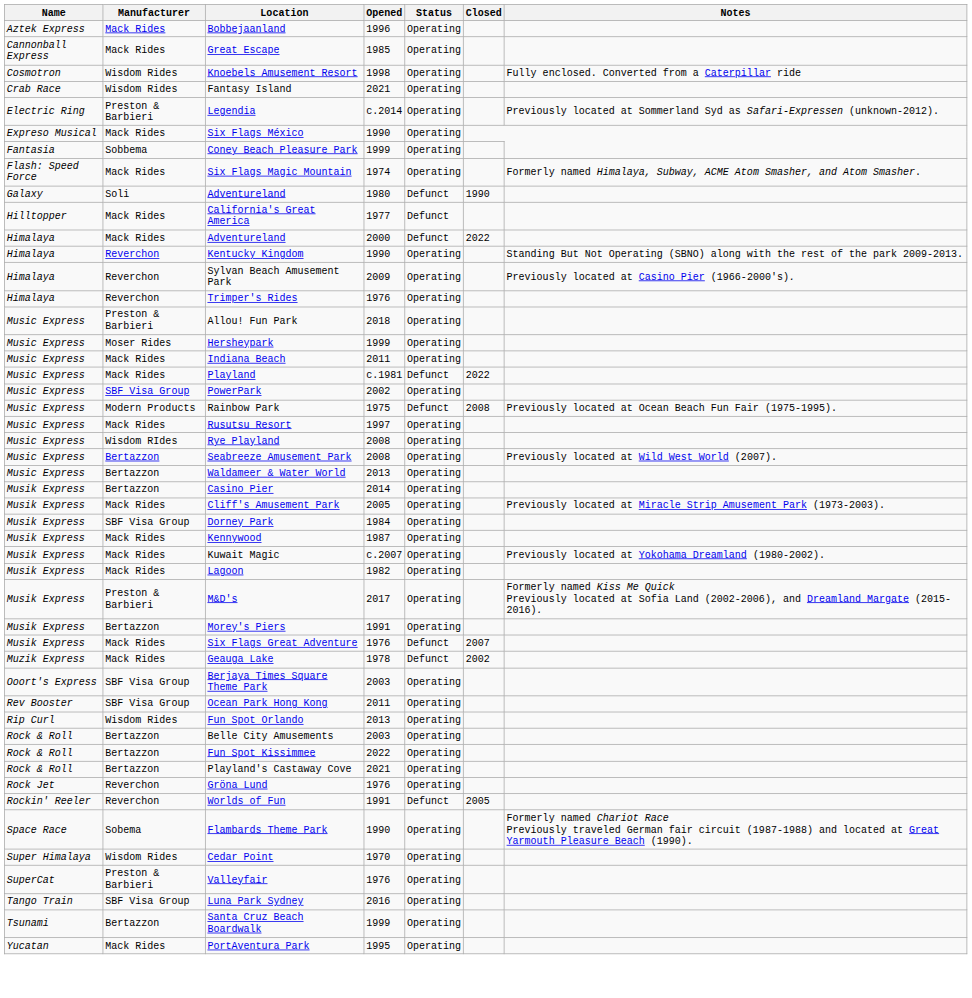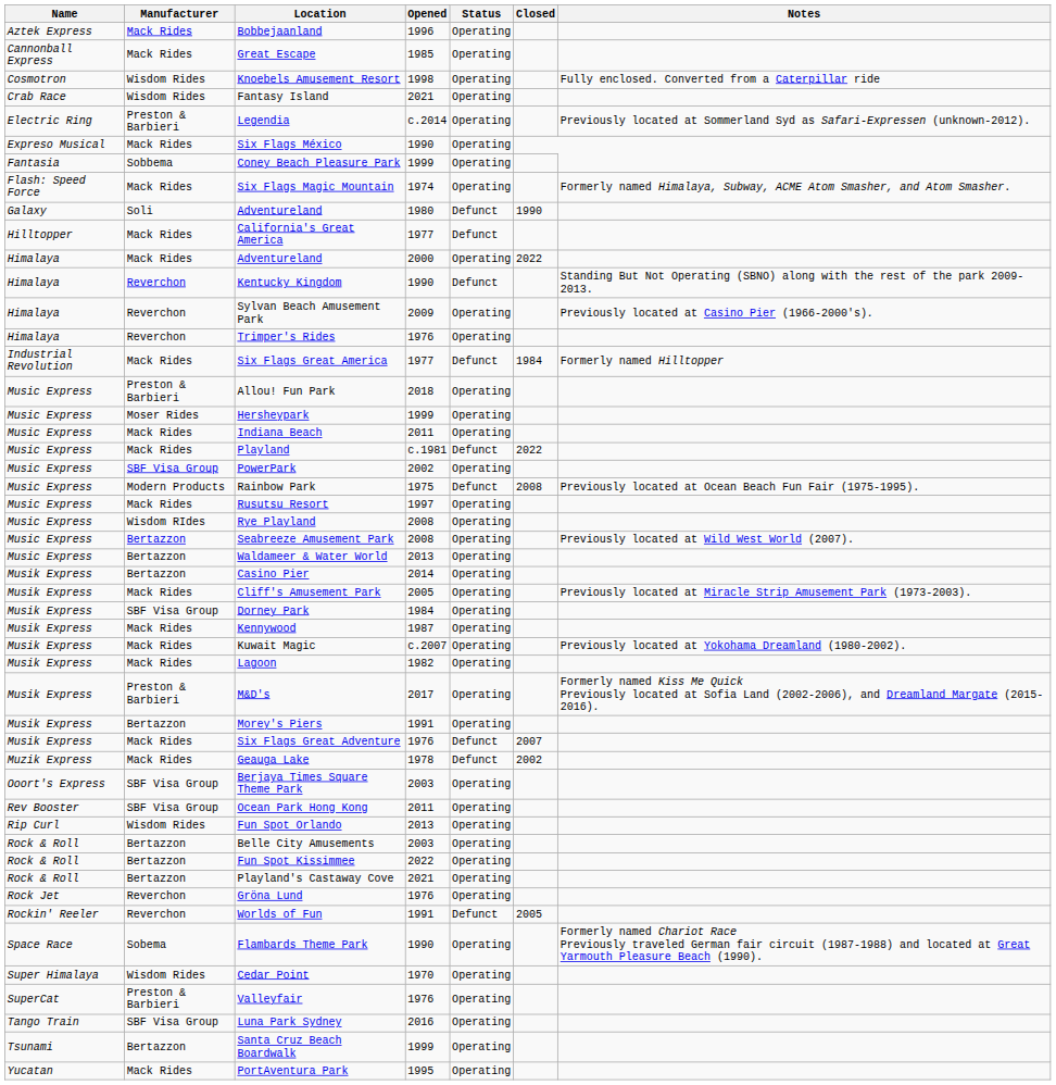Adventureland / 2000 | Status: Defunct -> Operating
Kentucky Kingdom | Status: Operating -> Defunct
+ row: Industrial Revolution | Mack Rides | Six Flags Great America | 1977 | Defunct | 1984 | Formerly named Hilltopper
